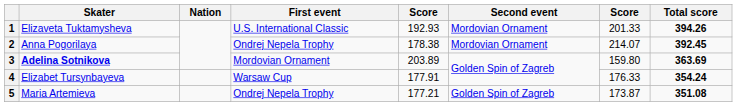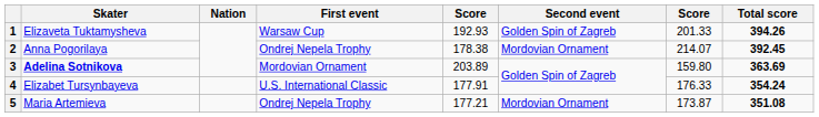1 | First event: U.S. International Classic -> Warsaw Cup
1 | Second event: Mordovian Ornament -> Golden Spin of Zagreb
4 | First event: Warsaw Cup -> U.S. International Classic
5 | Second event: Golden Spin of Zagreb -> Mordovian Ornament
